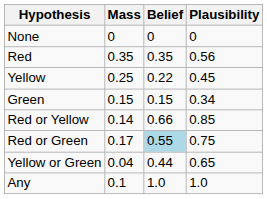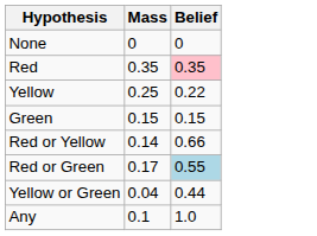- column: Plausibility | 0 | 0.56 | 0.45 | 0.34 | 0.85 | 0.75 | 0.65 | 1.0
Red | Belief: no background -> pink background
